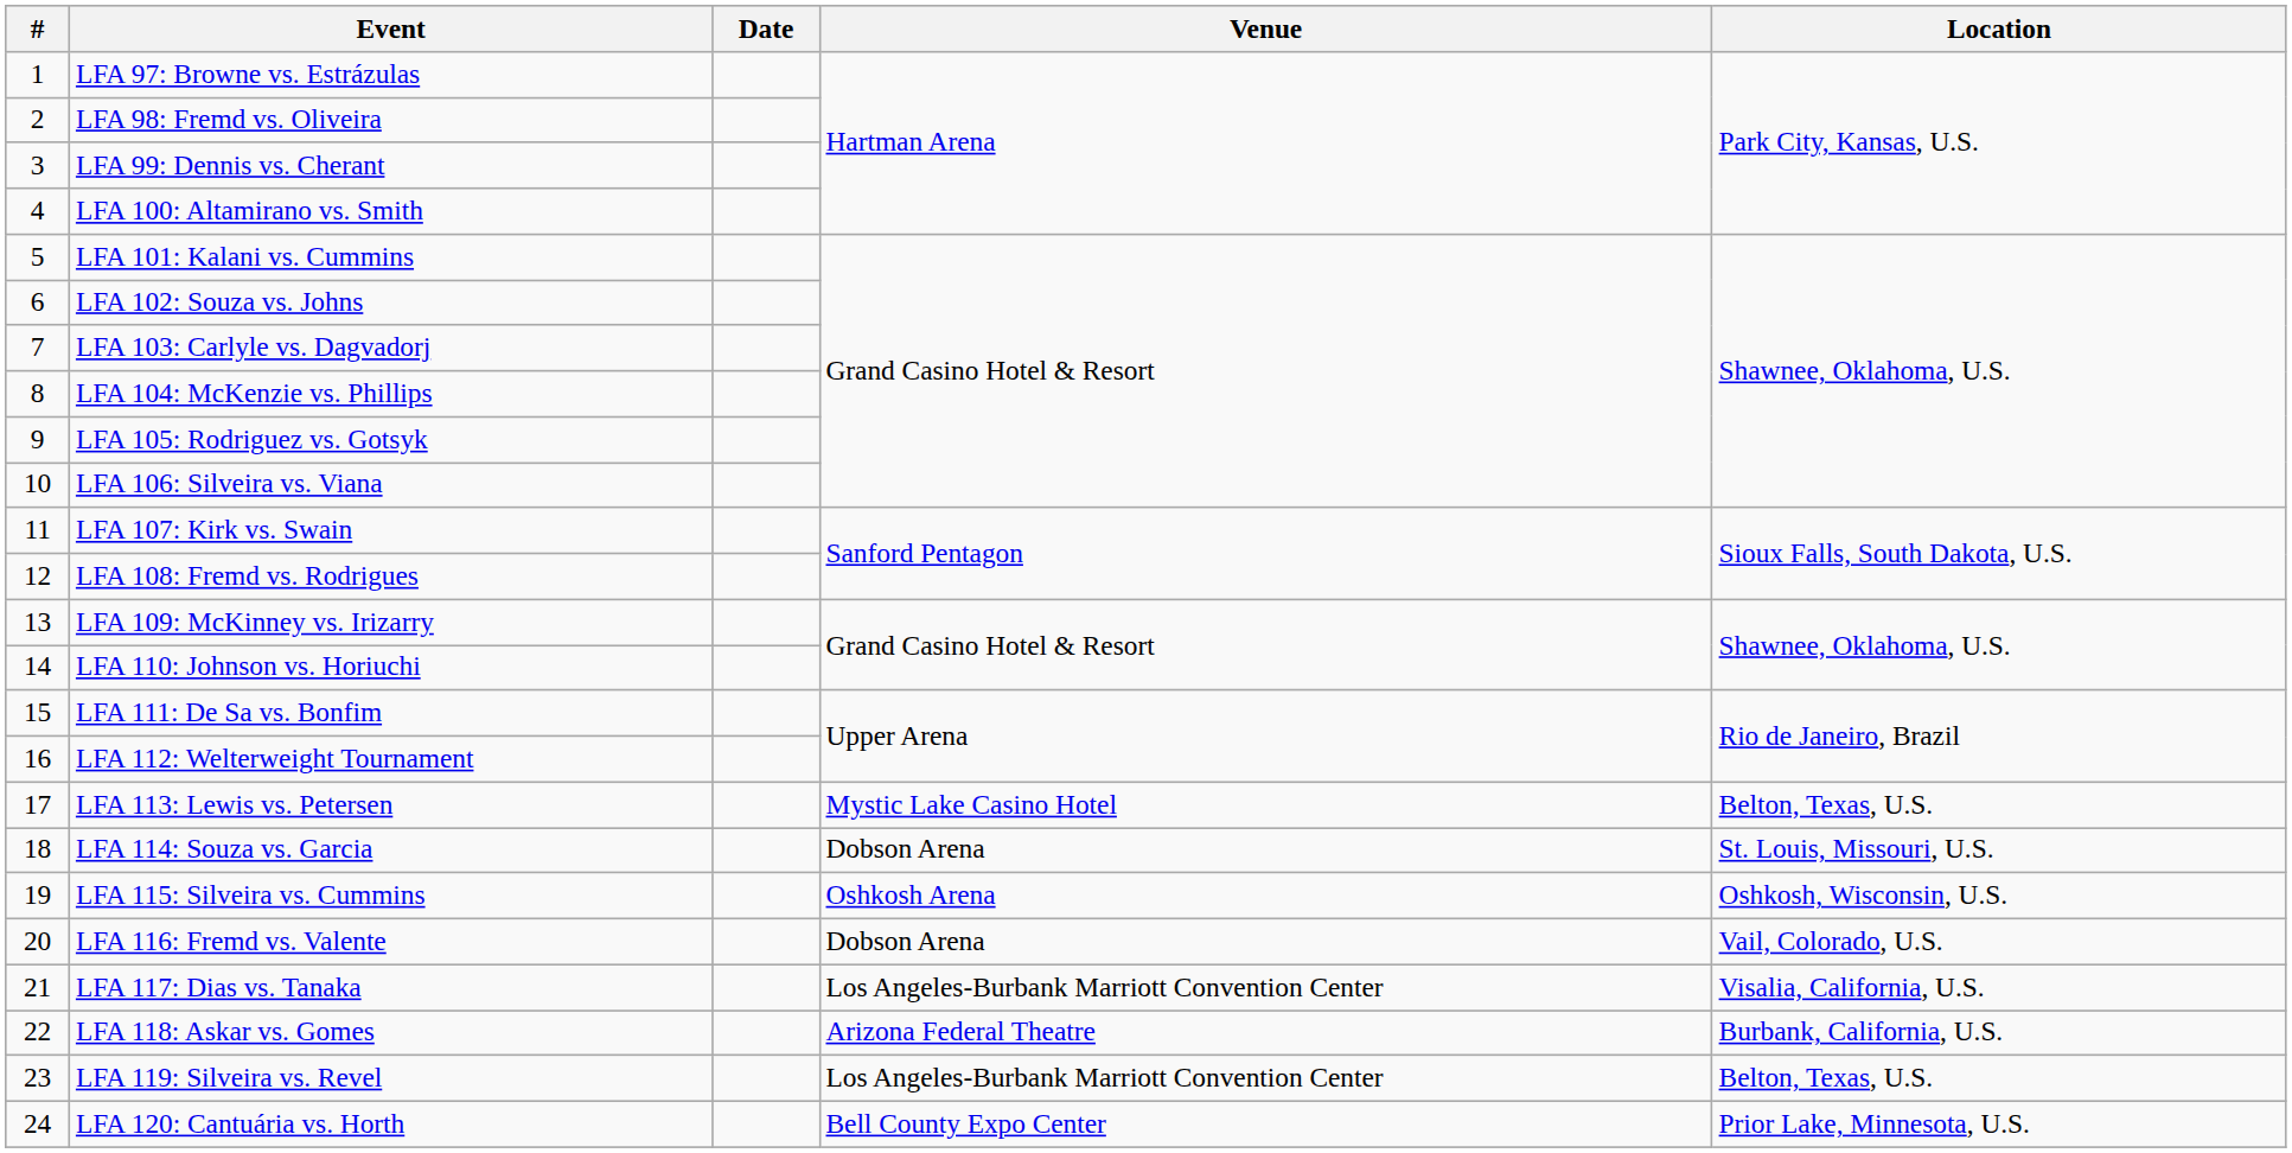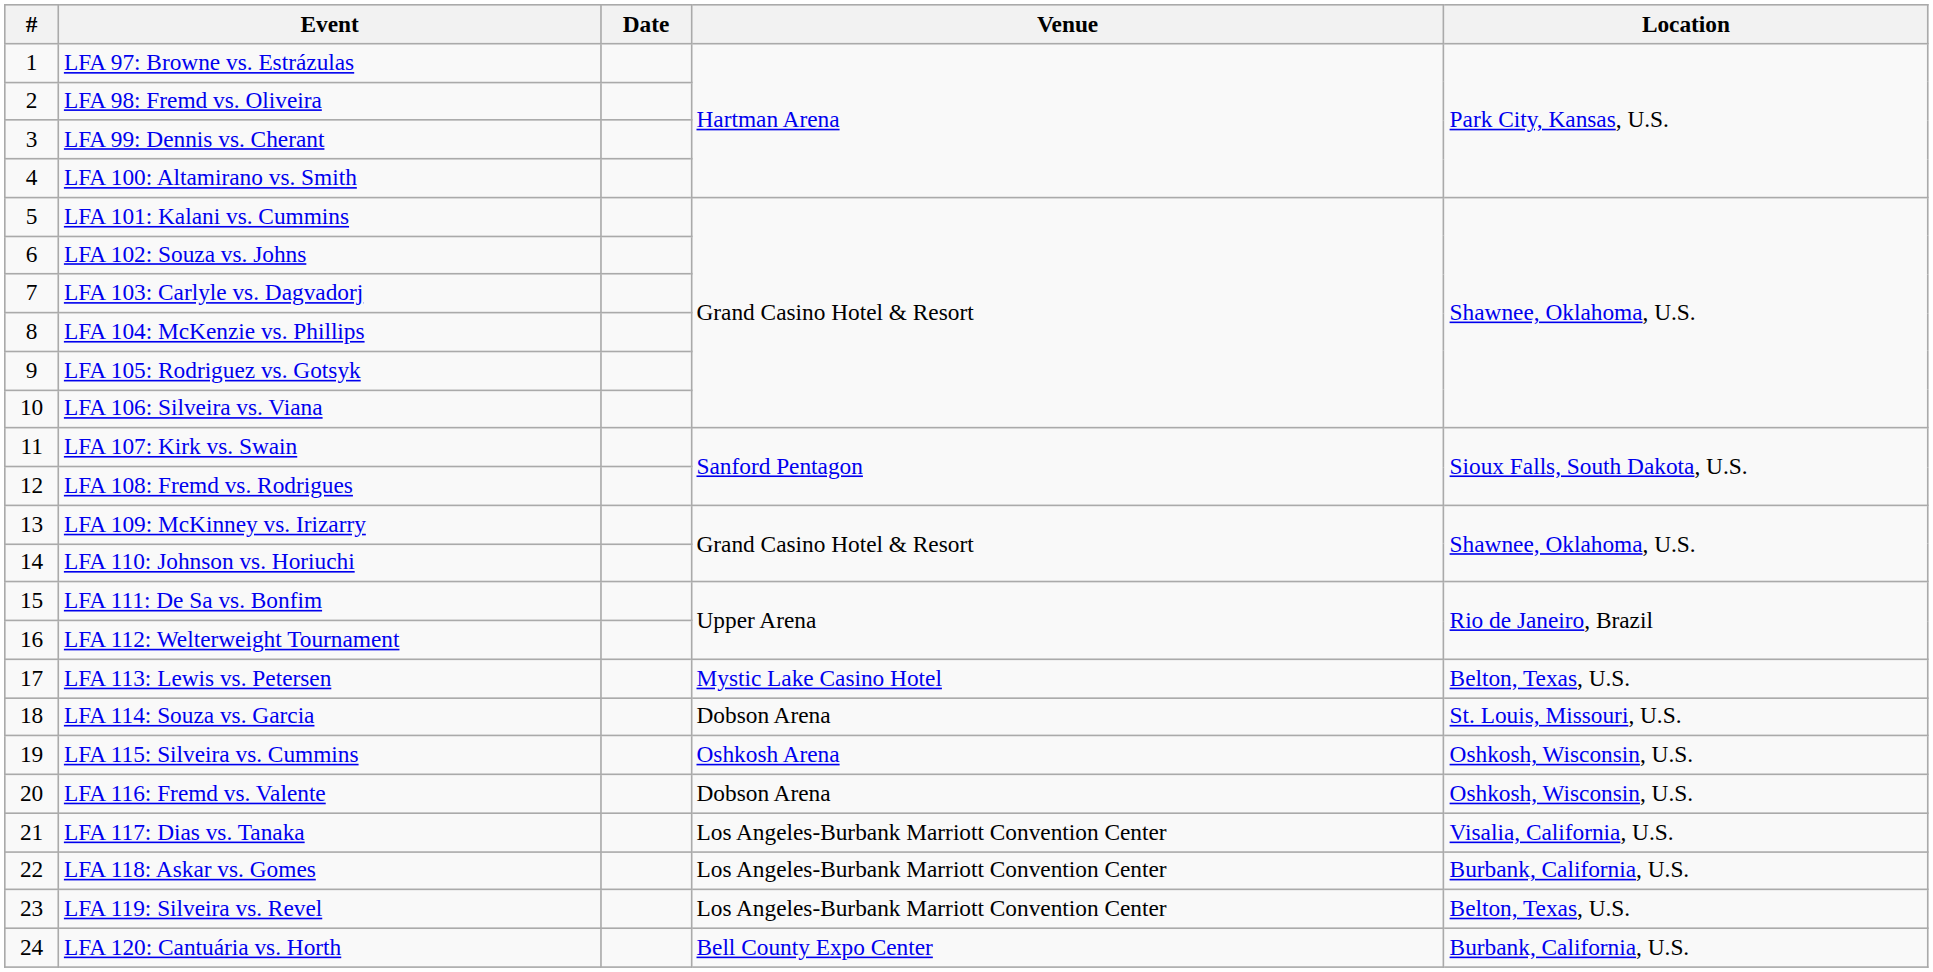LFA 116: Fremd vs. Valente | Location: Vail, Colorado, U.S. -> Oshkosh, Wisconsin, U.S.
LFA 118: Askar vs. Gomes | Venue: Arizona Federal Theatre -> Los Angeles-Burbank Marriott Convention Center
LFA 120: Cantuária vs. Horth | Location: Prior Lake, Minnesota, U.S. -> Burbank, California, U.S.
